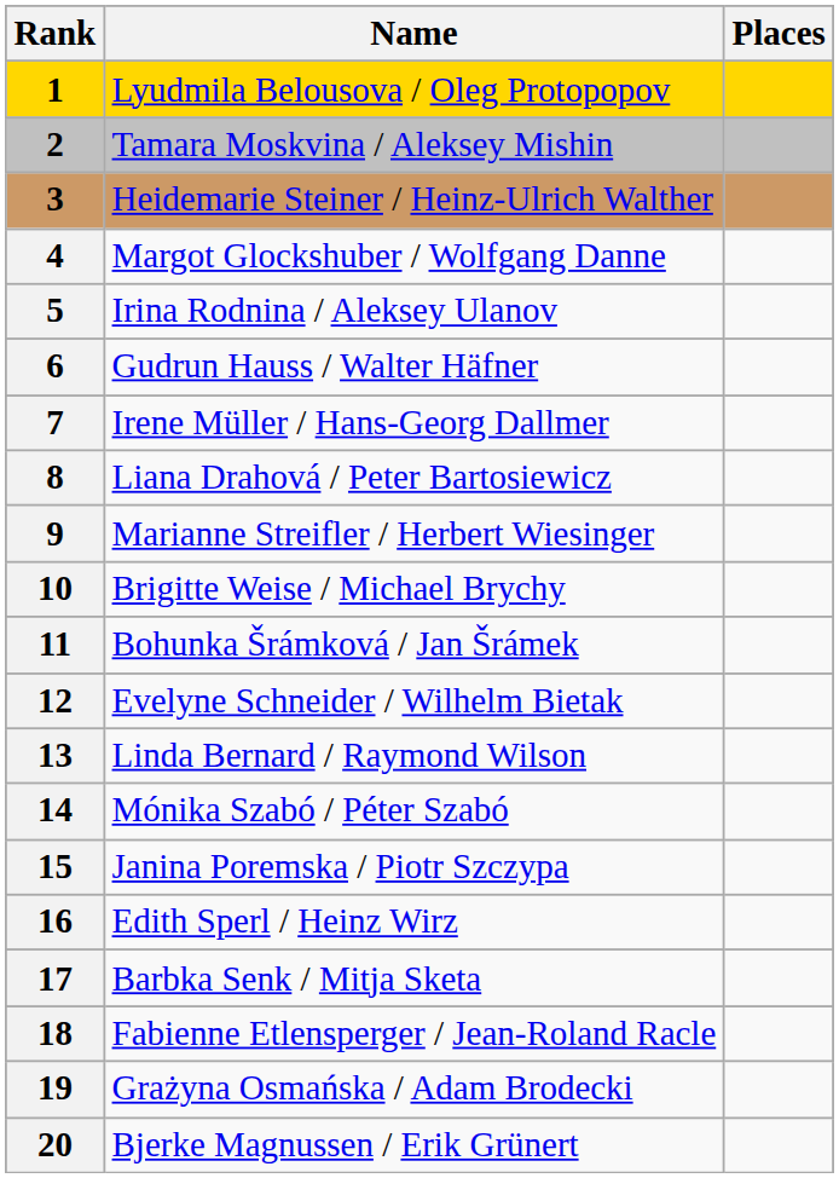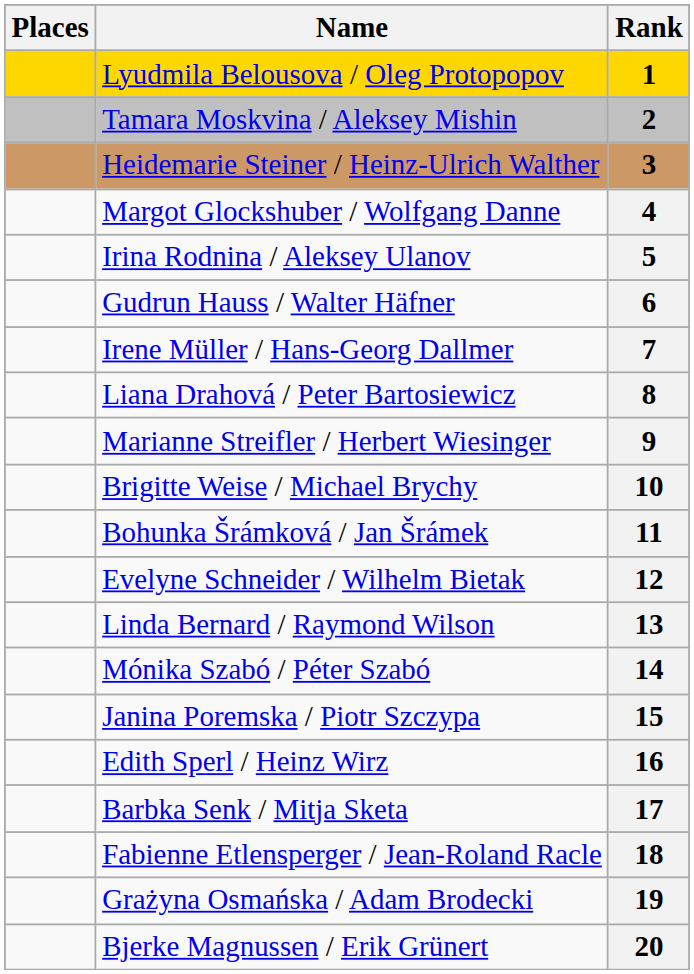columns swapped: Rank <-> Places
